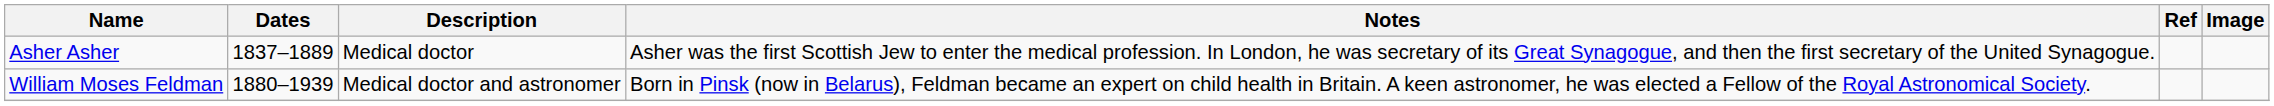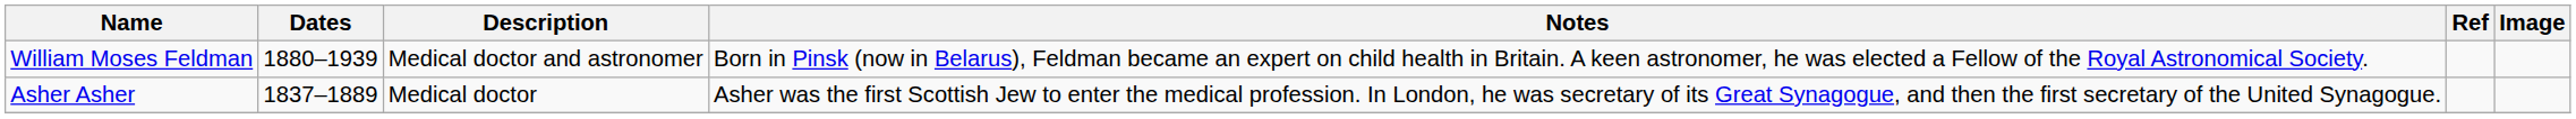rows swapped: Asher Asher <-> William Moses Feldman
